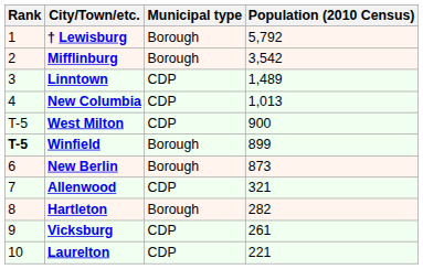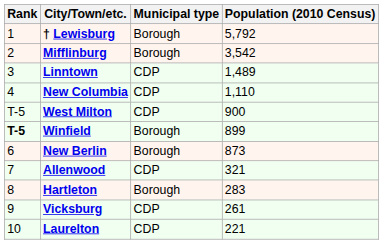New Columbia | Population (2010 Census): 1,013 -> 1,110
Hartleton | Population (2010 Census): 282 -> 283
